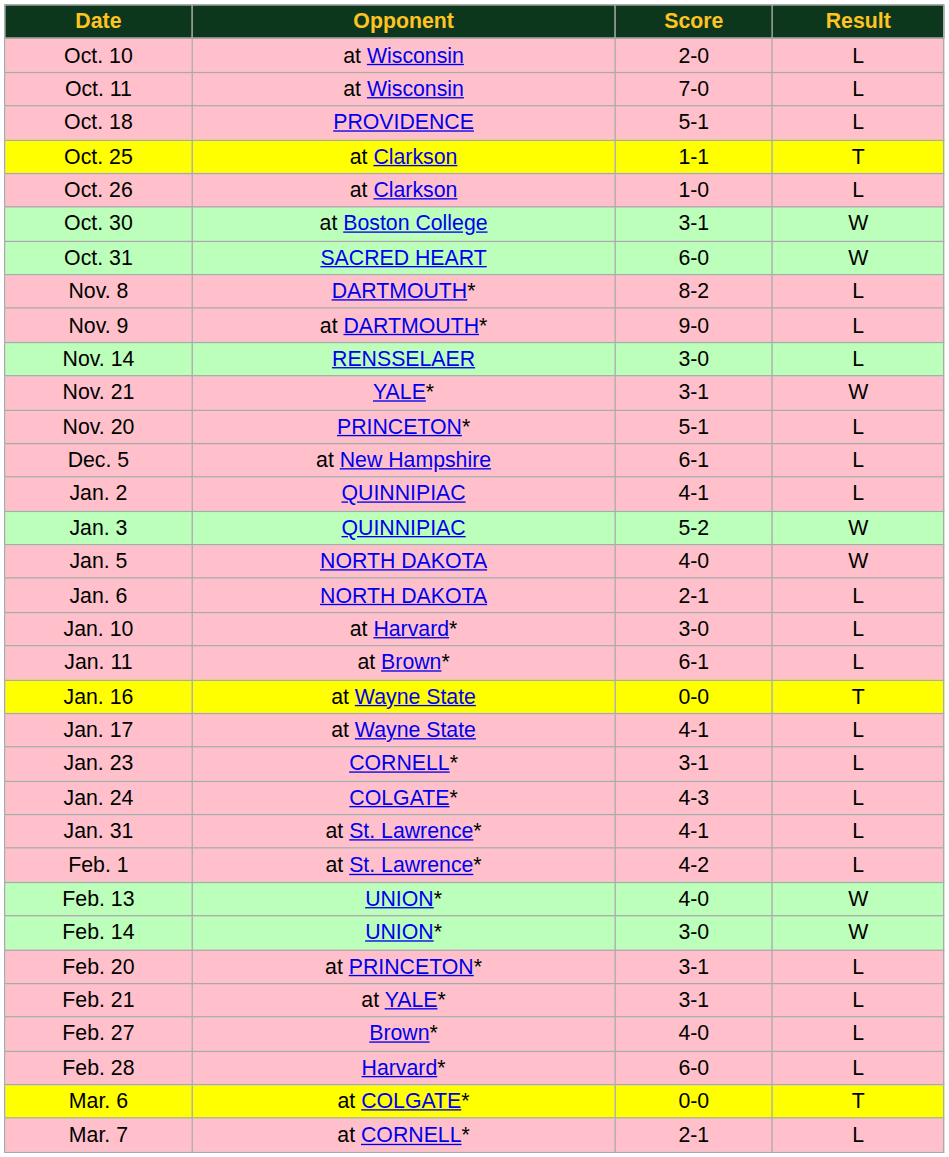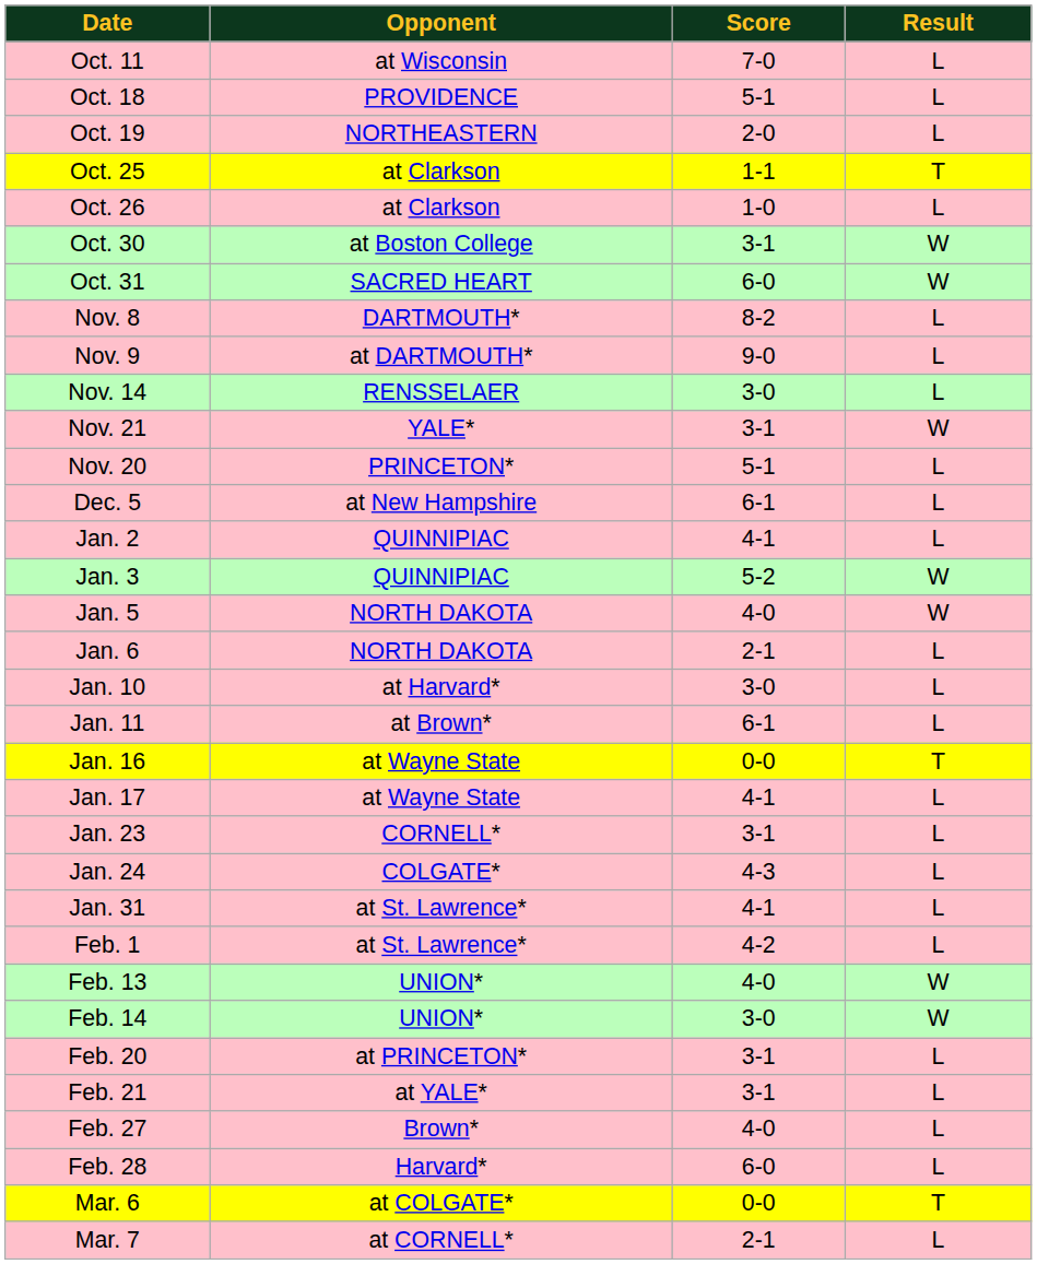- row: Oct. 10 | at Wisconsin | 2-0 | L
+ row: Oct. 19 | NORTHEASTERN | 2-0 | L
